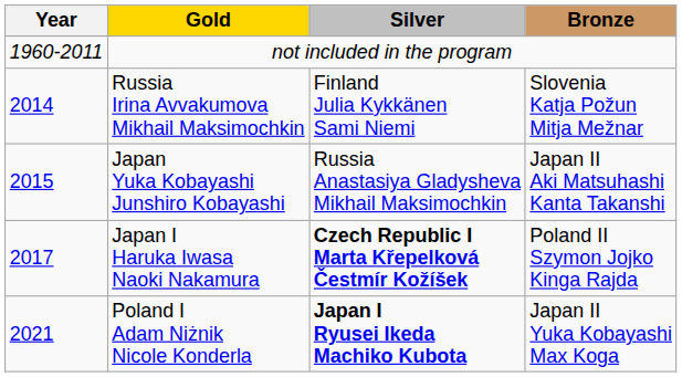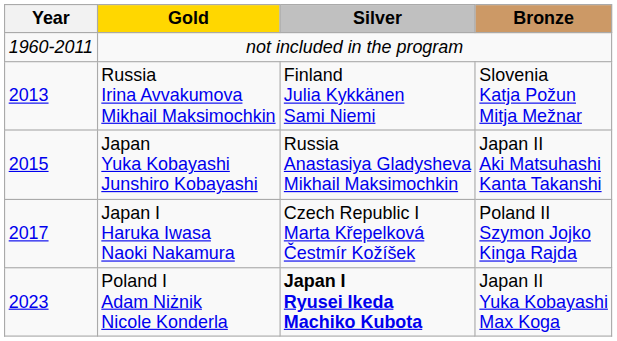Russia Irina Avvakumova Mikhail Maksimochkin | Year: 2014 -> 2013
Japan I Haruka Iwasa Naoki Nakamura | Silver: bold -> normal
Poland I Adam Niżnik Nicole Konderla | Year: 2021 -> 2023
